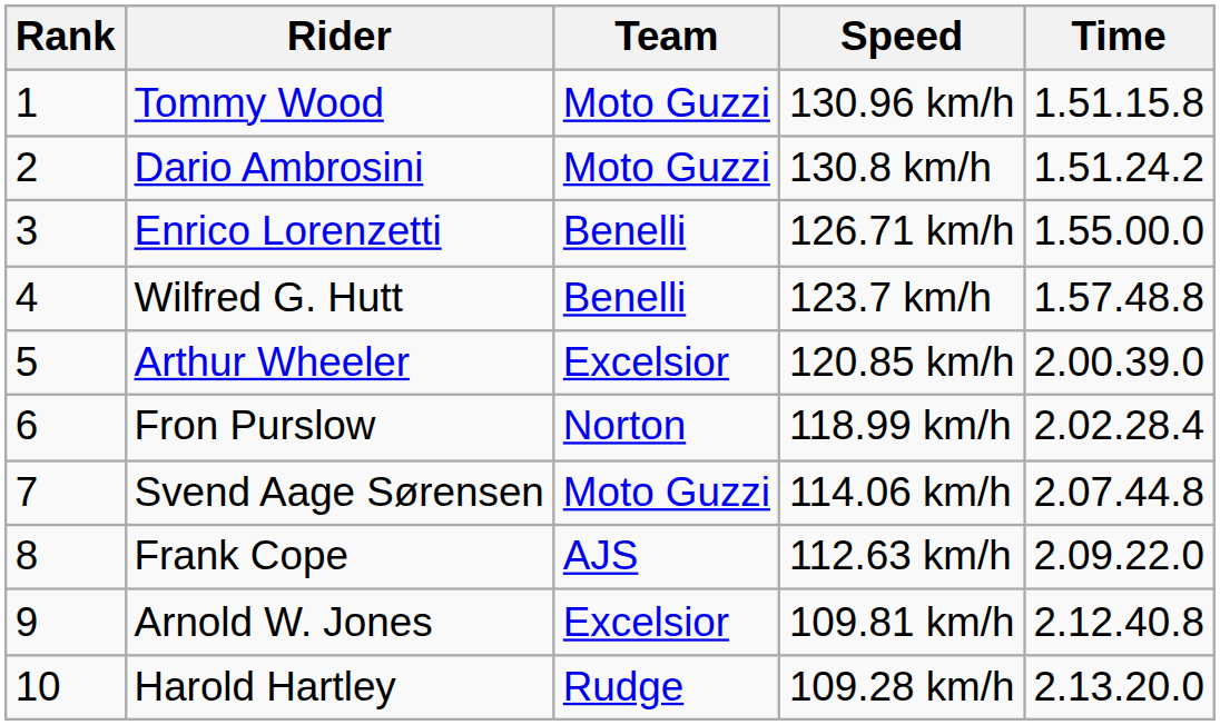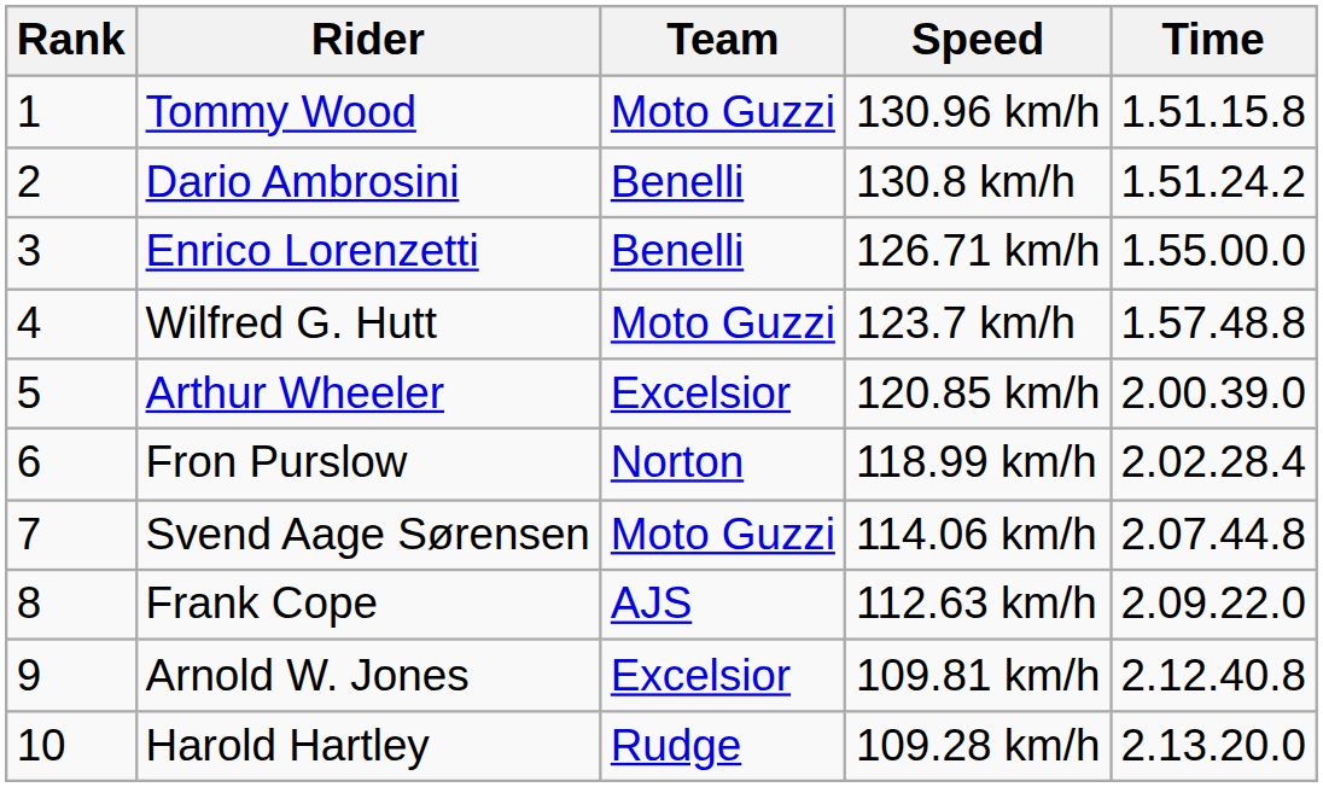Dario Ambrosini | Team: Moto Guzzi -> Benelli
Wilfred G. Hutt | Team: Benelli -> Moto Guzzi
